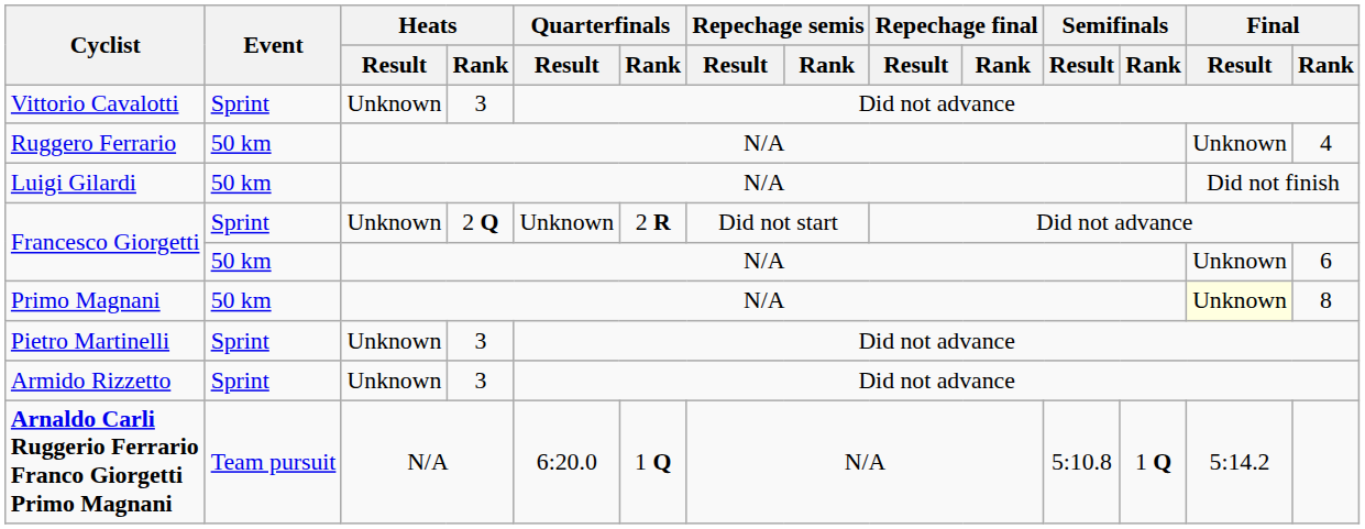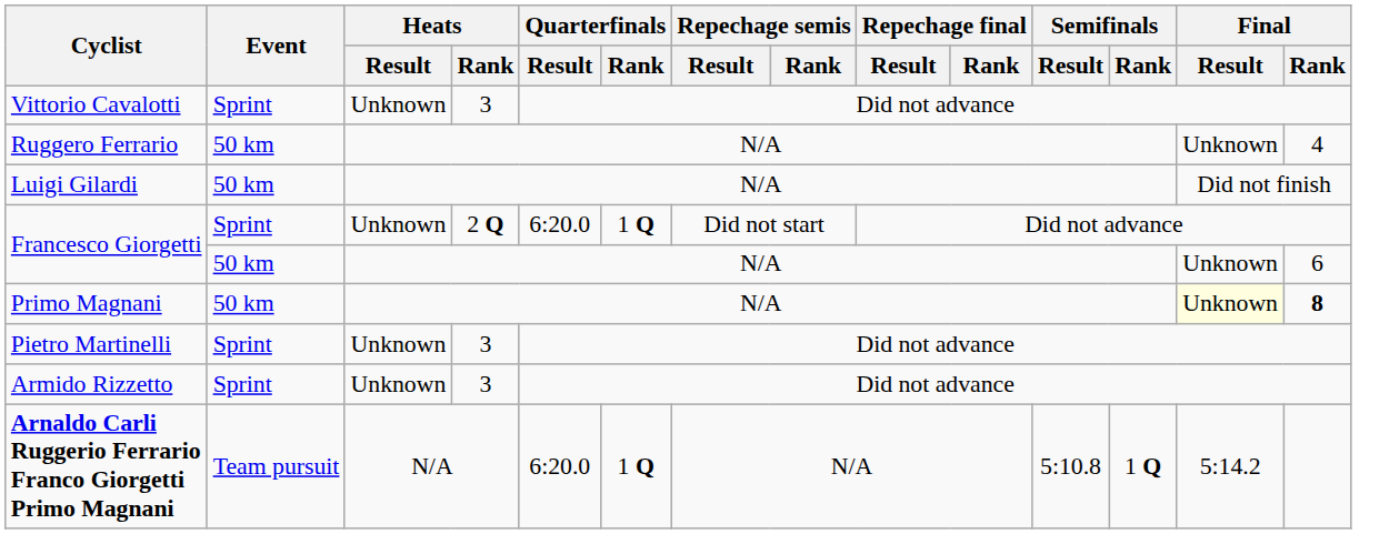Francesco Giorgetti / Sprint | Quarterfinals / Result: Unknown -> 6:20.0
Francesco Giorgetti / Sprint | Quarterfinals / Rank: 2 R -> 1 Q
Primo Magnani | Final / Rank: normal -> bold
